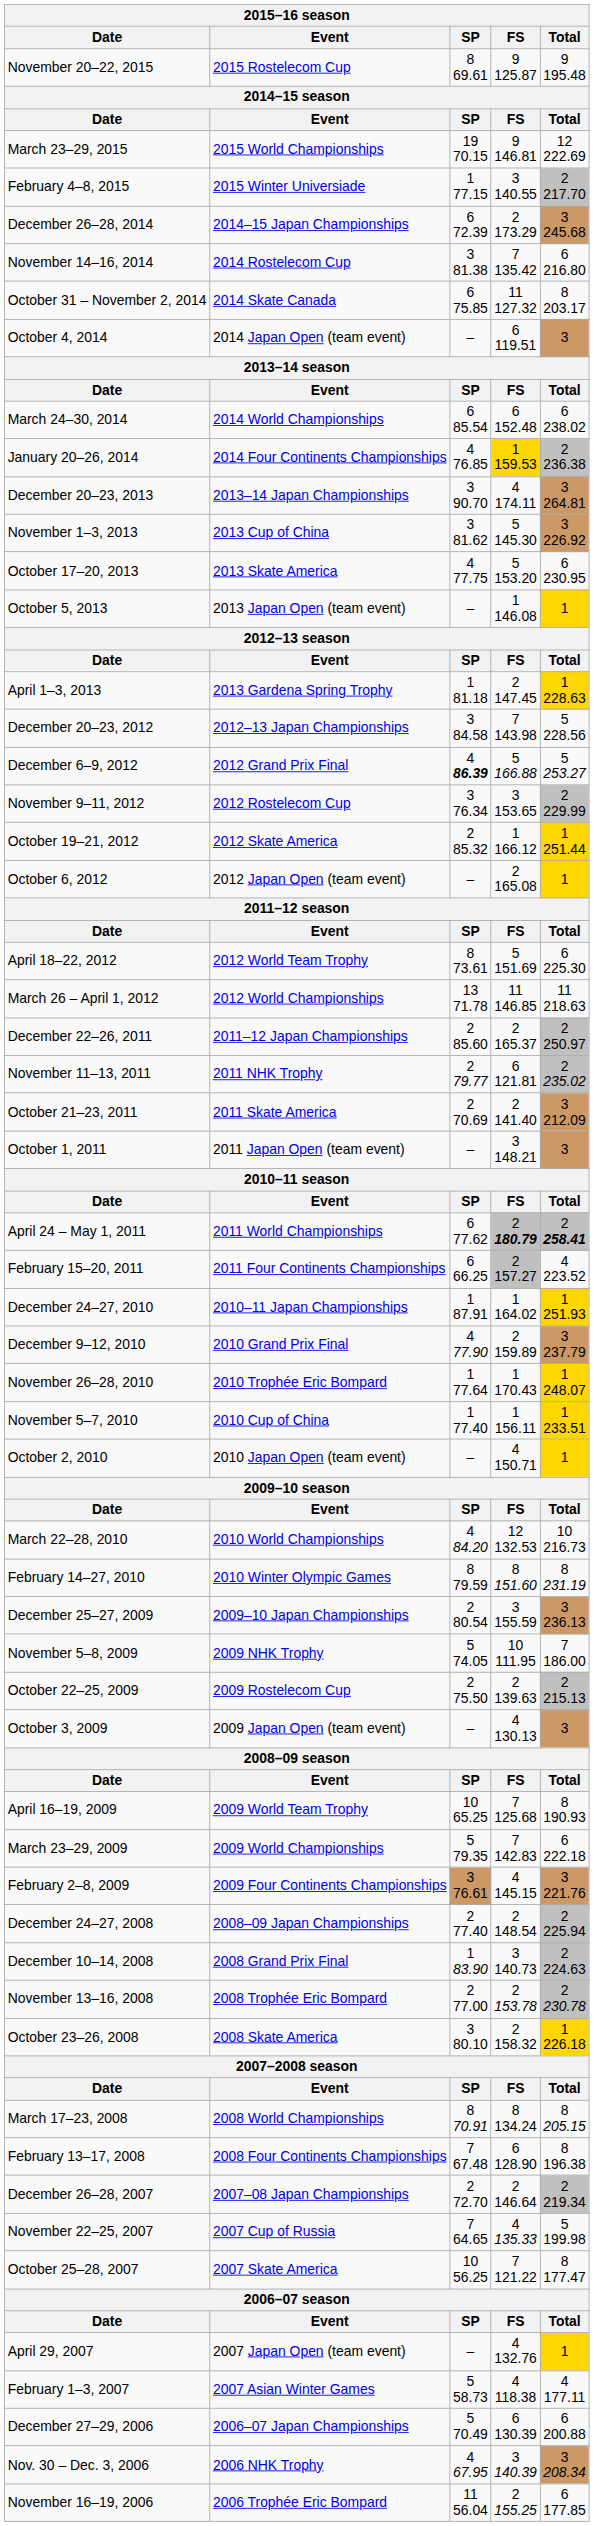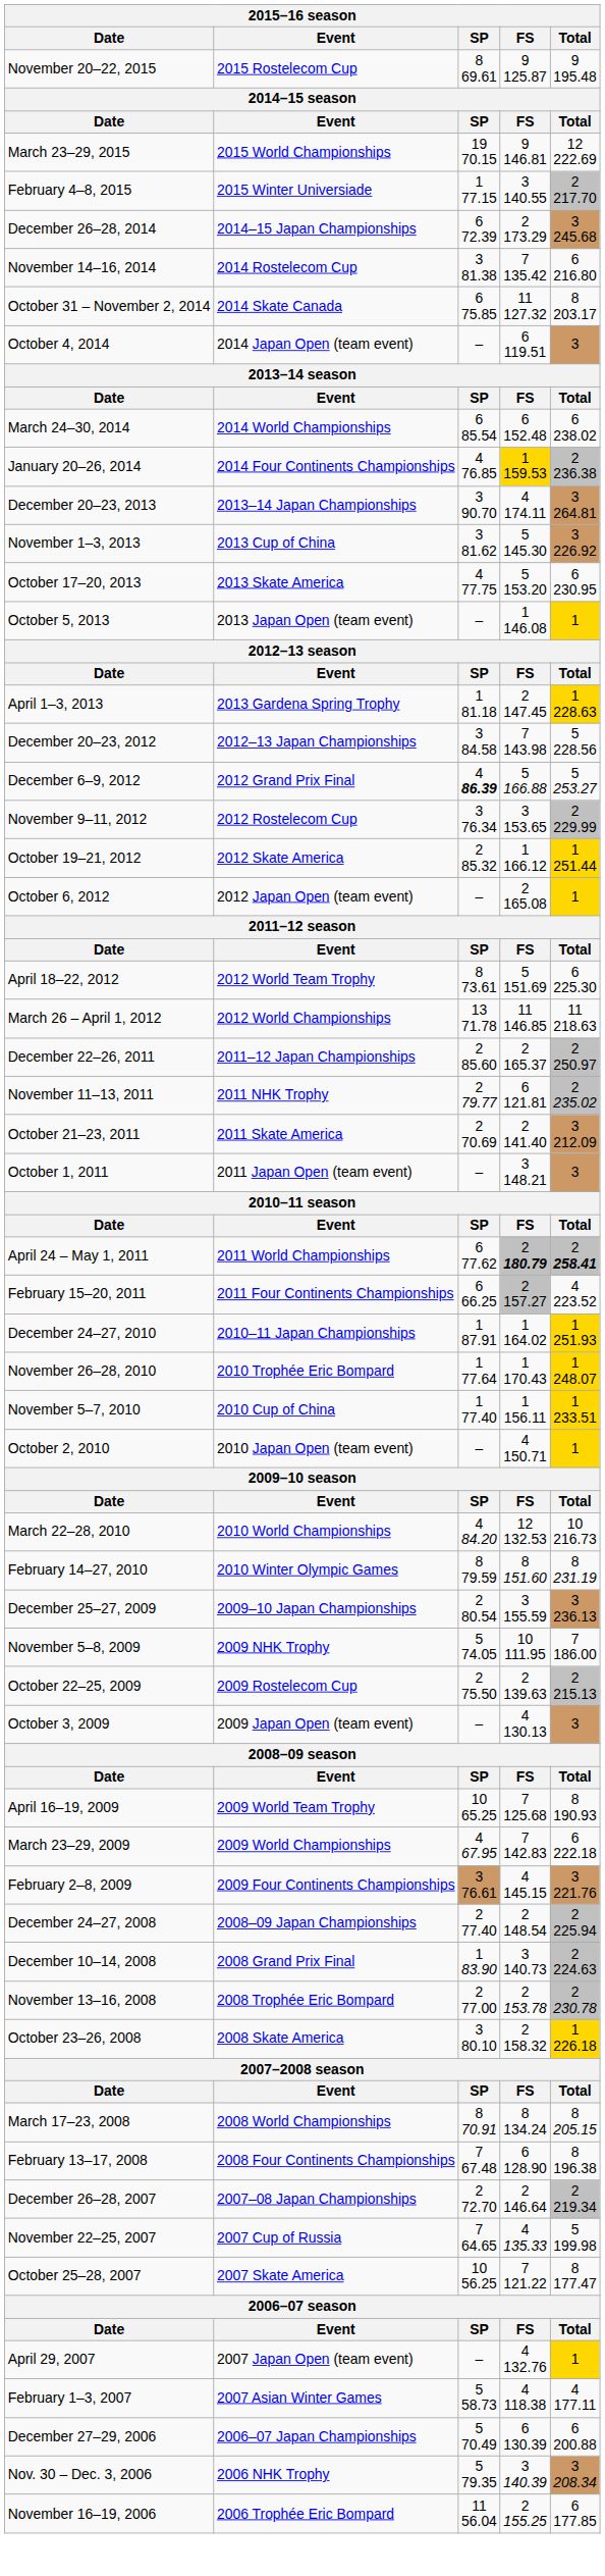- row: December 9–12, 2010 | 2010 Grand Prix Final | 4 77.90 | 2 159.89 | 3 237.79
March 23–29, 2009 | SP: 5 79.35 -> 4 67.95
Nov. 30 – Dec. 3, 2006 | SP: 4 67.95 -> 5 79.35
